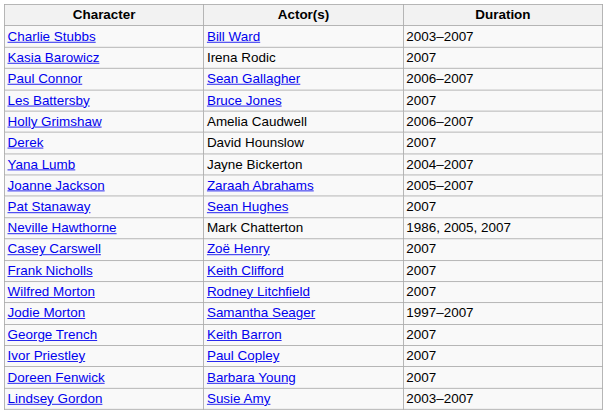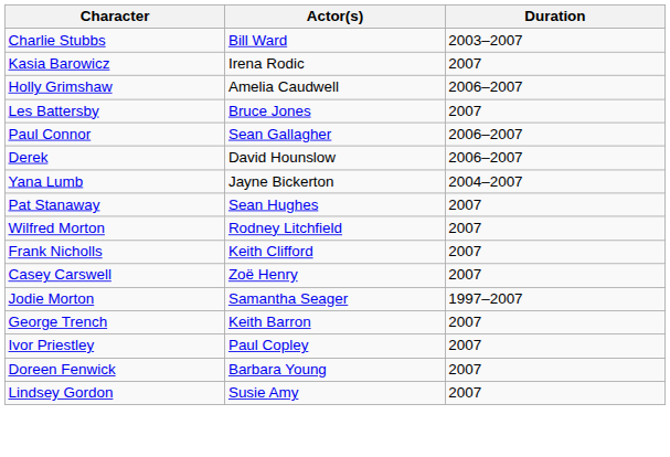rows swapped: Holly Grimshaw <-> Paul Connor
Derek | Duration: 2007 -> 2006–2007
- row: Joanne Jackson | Zaraah Abrahams | 2005–2007
- row: Neville Hawthorne | Mark Chatterton | 1986, 2005, 2007
rows swapped: Casey Carswell <-> Wilfred Morton
Lindsey Gordon | Duration: 2003–2007 -> 2007
